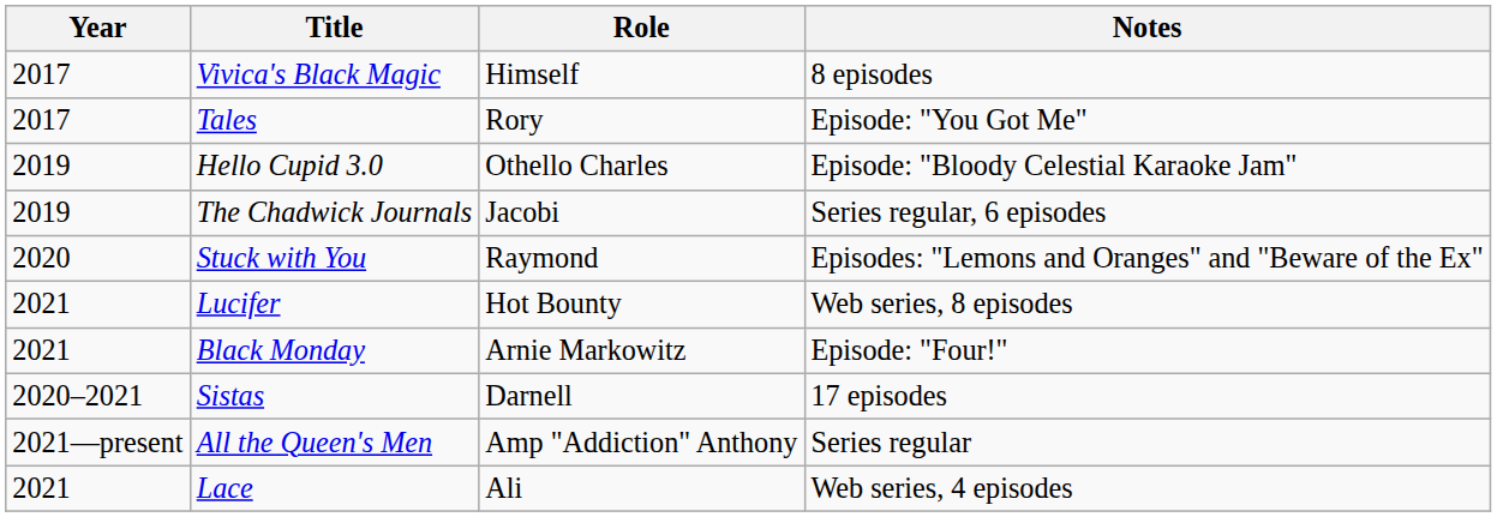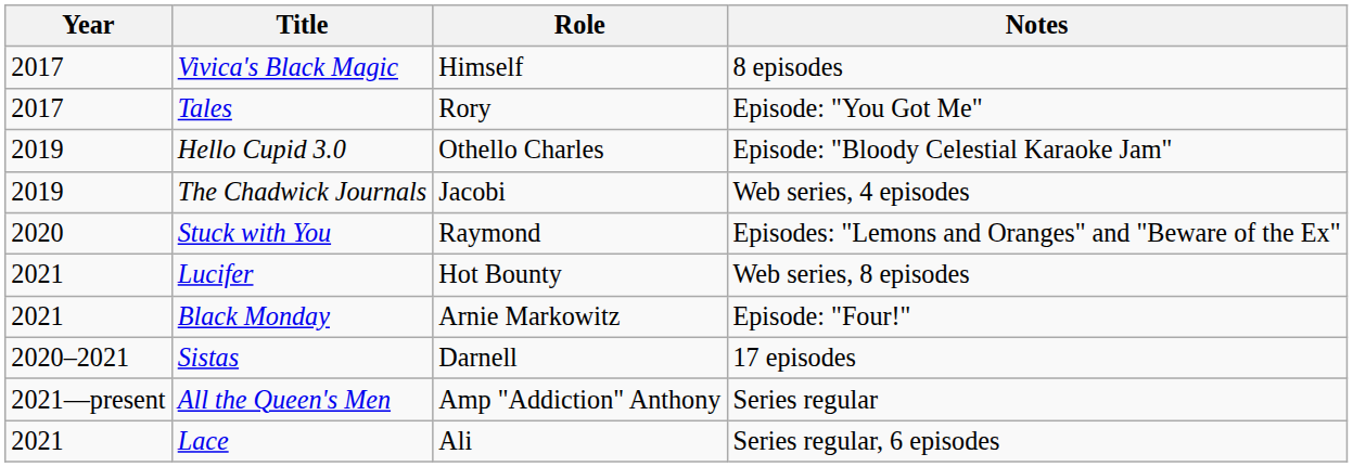The Chadwick Journals | Notes: Series regular, 6 episodes -> Web series, 4 episodes
Lace | Notes: Web series, 4 episodes -> Series regular, 6 episodes
